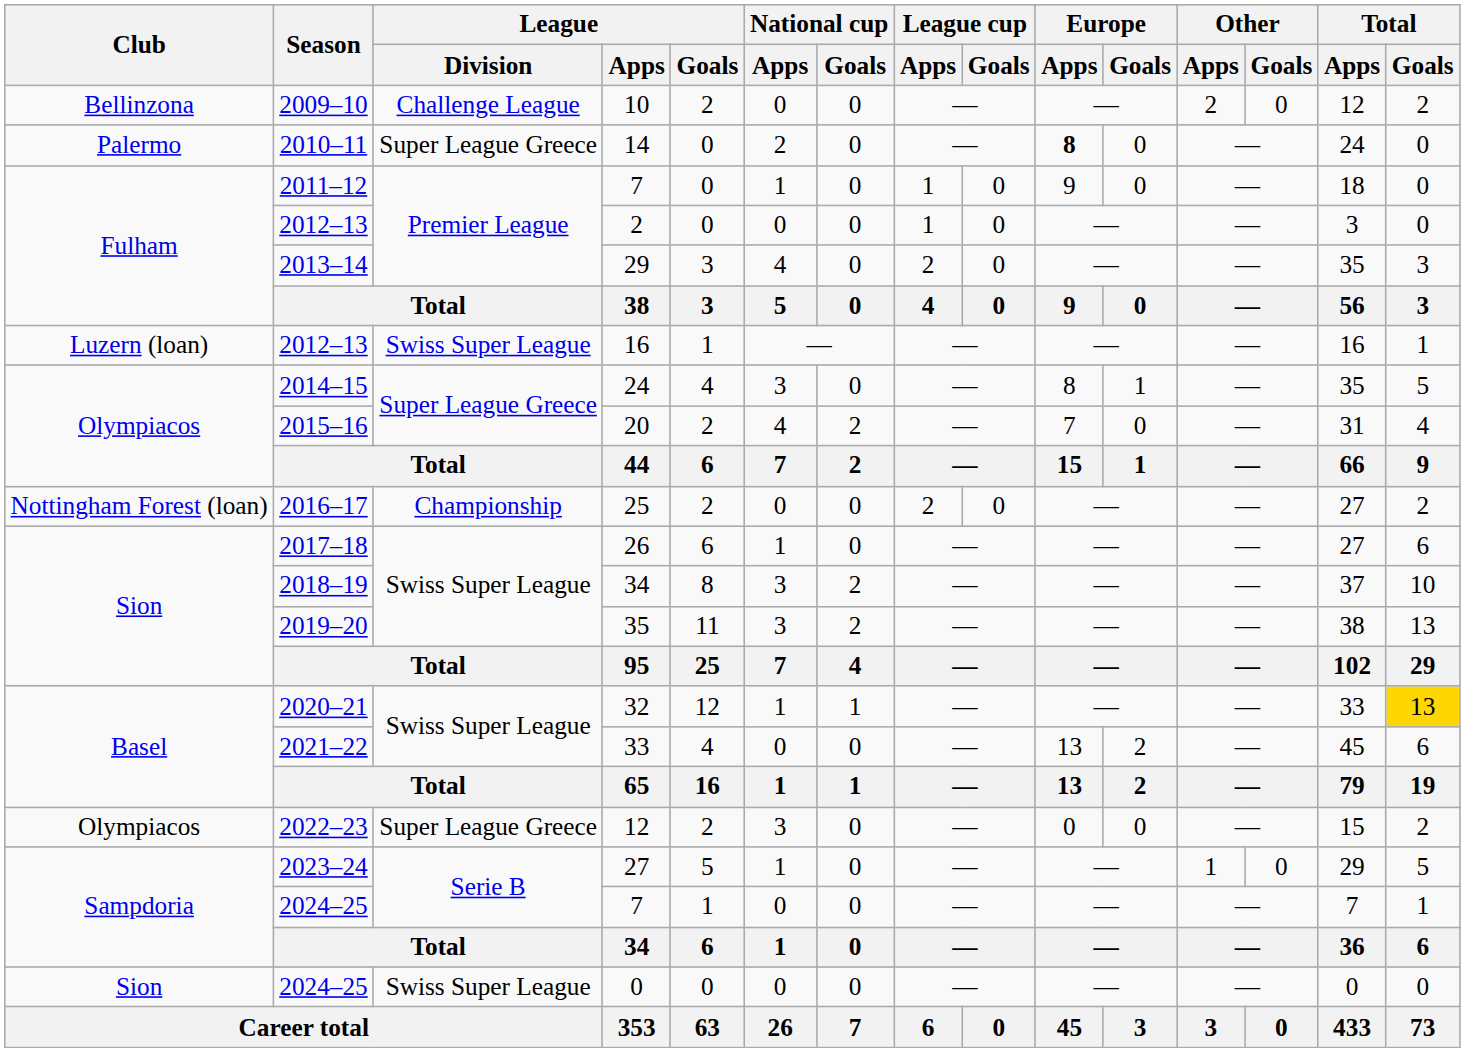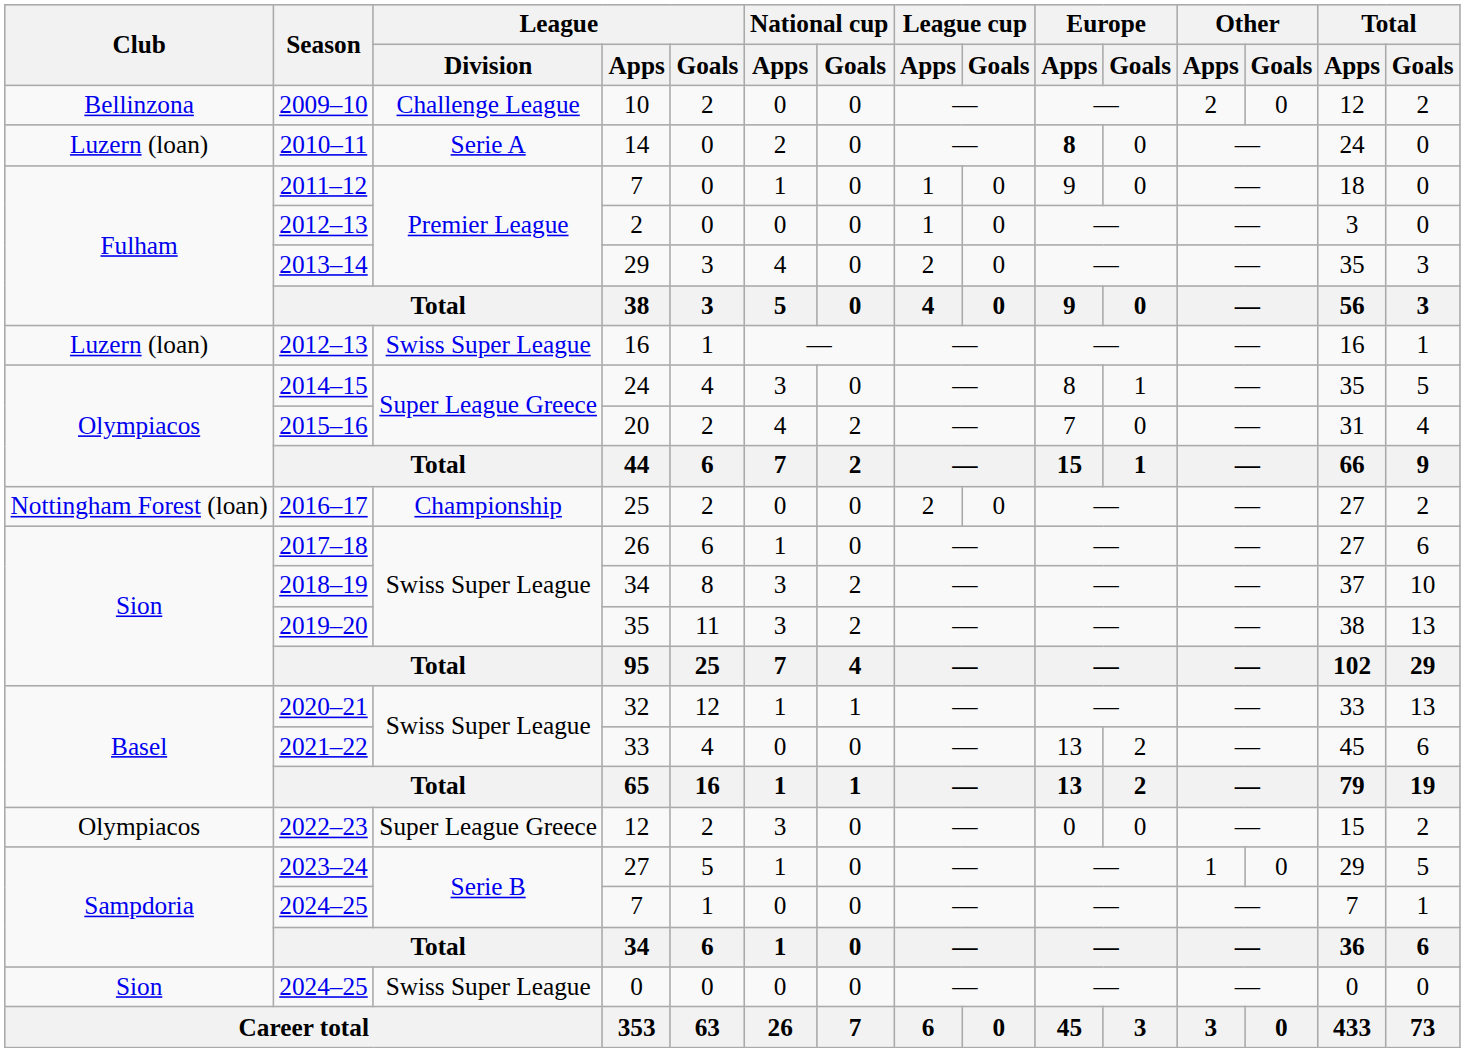14 | Club: Palermo -> Luzern (loan)
14 | League / Division: Super League Greece -> Serie A
32 | Total / Goals: gold background -> no background
